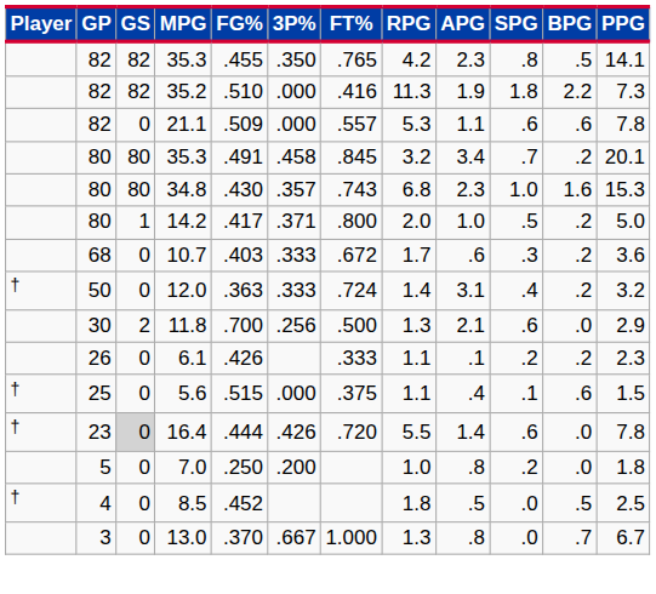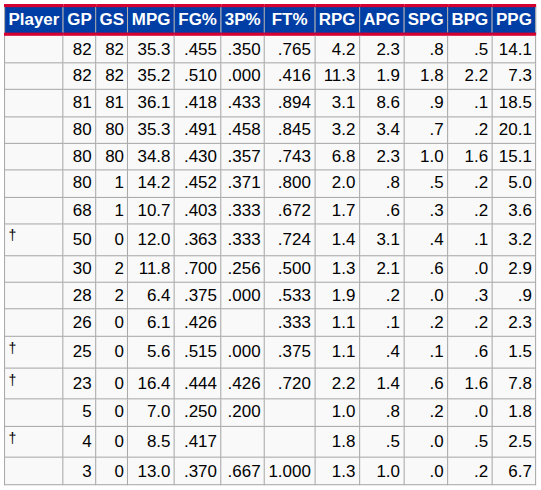- row: 82 | 0 | 21.1 | .509 | .000 | .557 | 5.3 | 1.1 | .6 | .6 | 7.8
+ row: 81 | 81 | 36.1 | .418 | .433 | .894 | 3.1 | 8.6 | .9 | .1 | 18.5
34.8 | PPG: 15.3 -> 15.1
14.2 | FG%: .417 -> .452
14.2 | APG: 1.0 -> .8
10.7 | GS: 0 -> 1
12.0 | BPG: .2 -> .1
+ row: 28 | 2 | 6.4 | .375 | .000 | .533 | 1.9 | .2 | .0 | .3 | .9
16.4 | GS: lightgrey background -> no background
16.4 | RPG: 5.5 -> 2.2
16.4 | BPG: .0 -> 1.6
8.5 | FG%: .452 -> .417
13.0 | APG: .8 -> 1.0
13.0 | BPG: .7 -> .2
